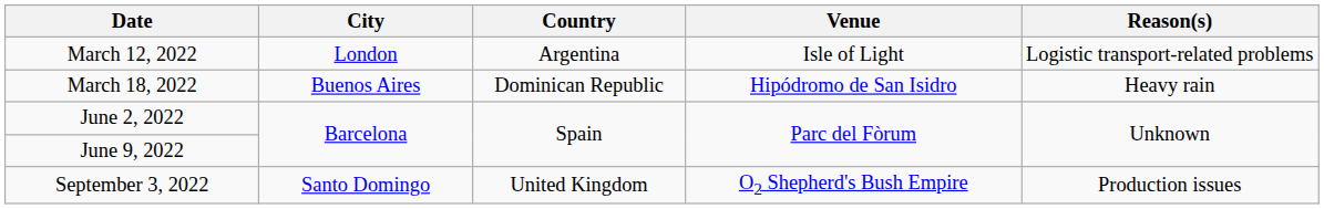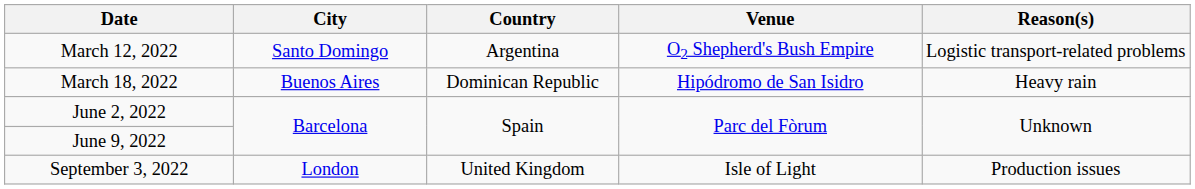March 12, 2022 | City: London -> Santo Domingo
March 12, 2022 | Venue: Isle of Light -> O2 Shepherd's Bush Empire
September 3, 2022 | City: Santo Domingo -> London
September 3, 2022 | Venue: O2 Shepherd's Bush Empire -> Isle of Light
